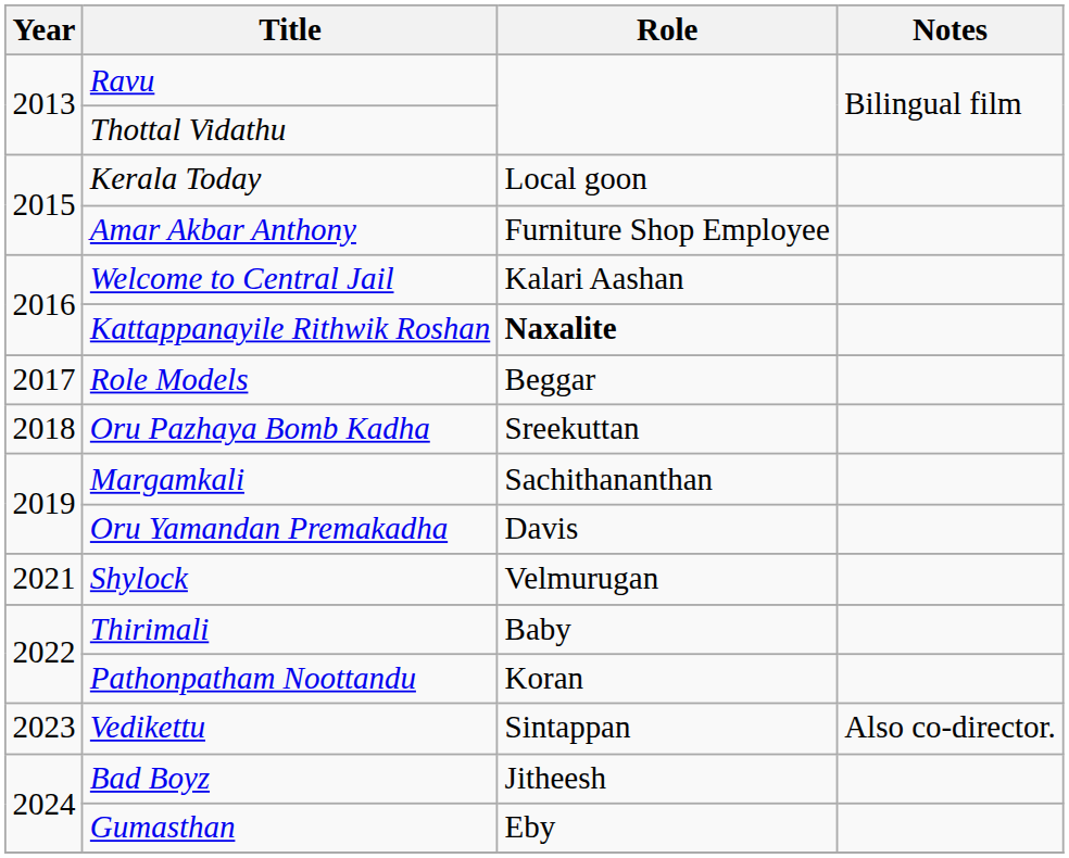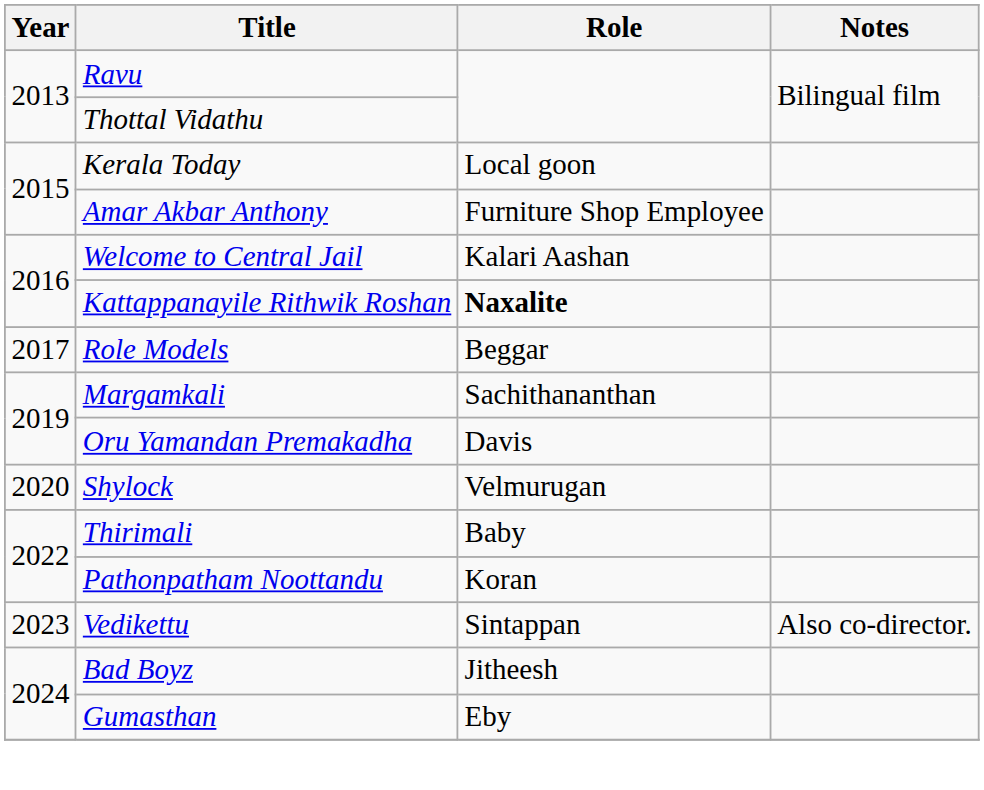- row: 2018 | Oru Pazhaya Bomb Kadha | Sreekuttan
Shylock | Year: 2021 -> 2020
